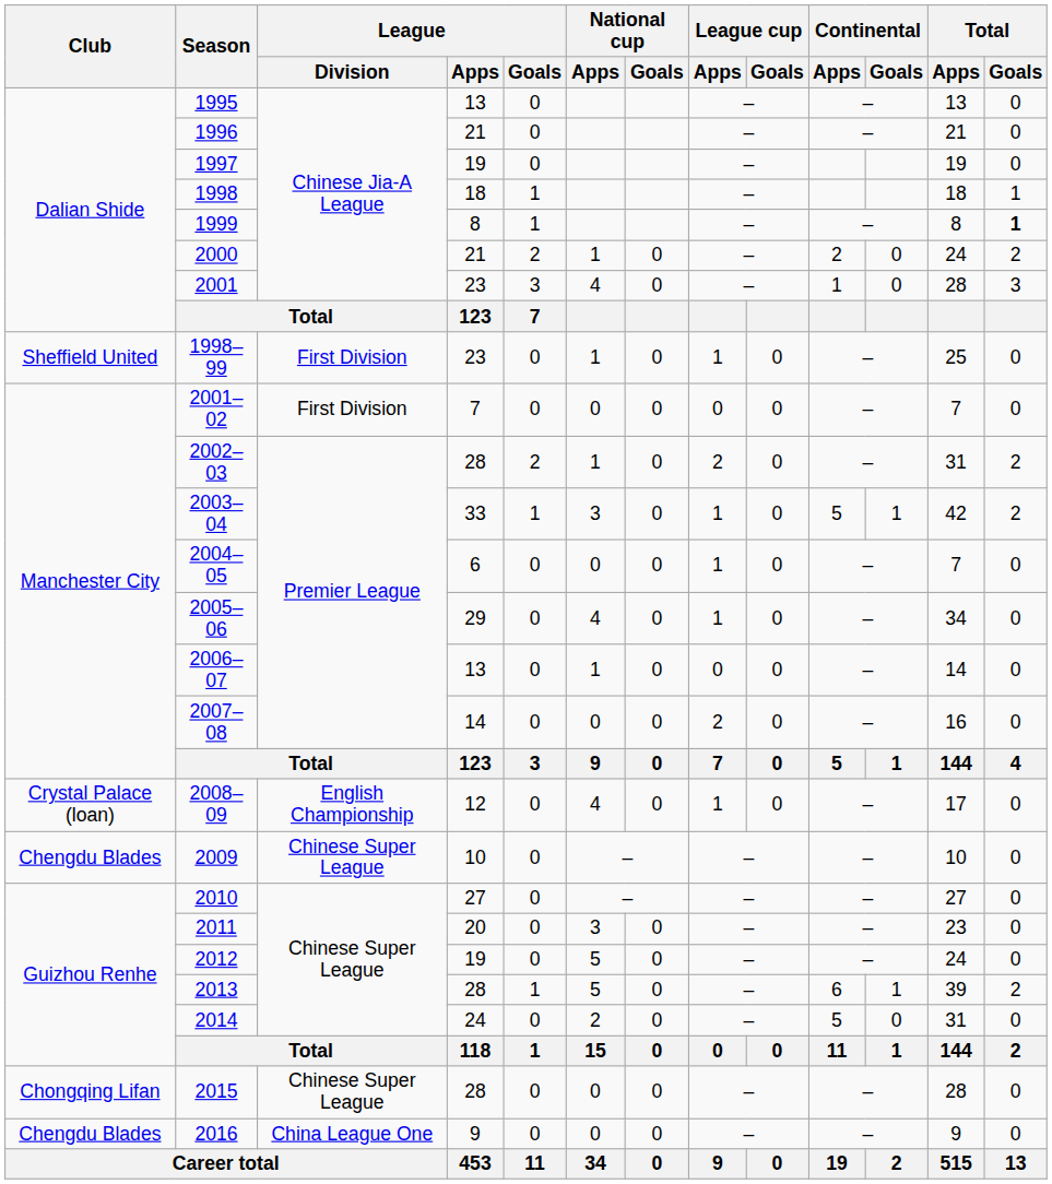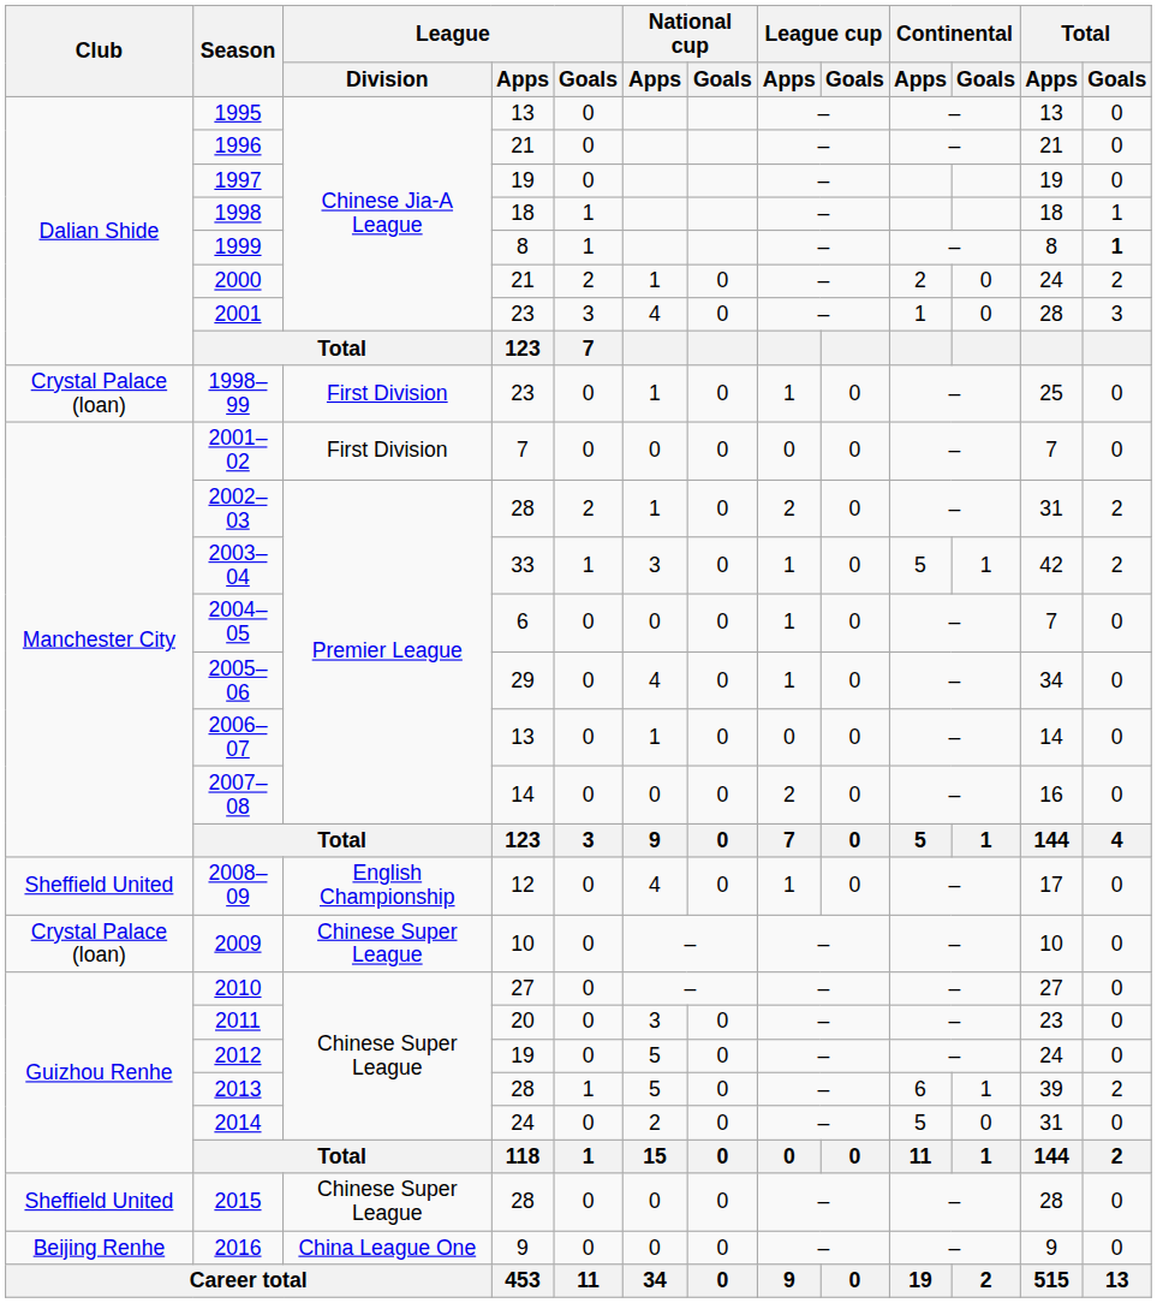1998–99 | Club: Sheffield United -> Crystal Palace (loan)
2008–09 | Club: Crystal Palace (loan) -> Sheffield United
2009 | Club: Chengdu Blades -> Crystal Palace (loan)
2015 | Club: Chongqing Lifan -> Sheffield United
2016 | Club: Chengdu Blades -> Beijing Renhe
